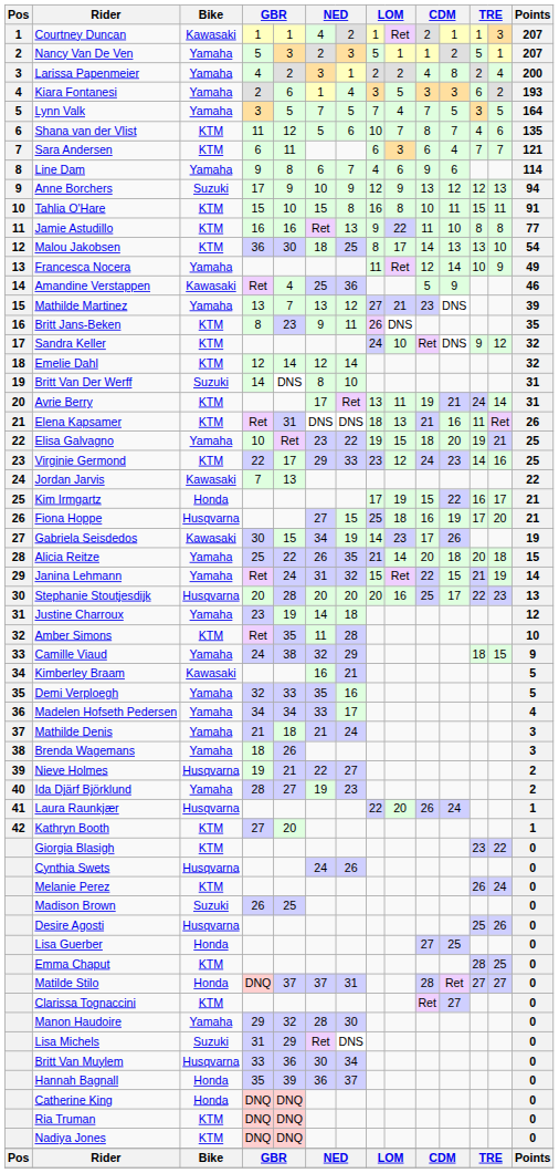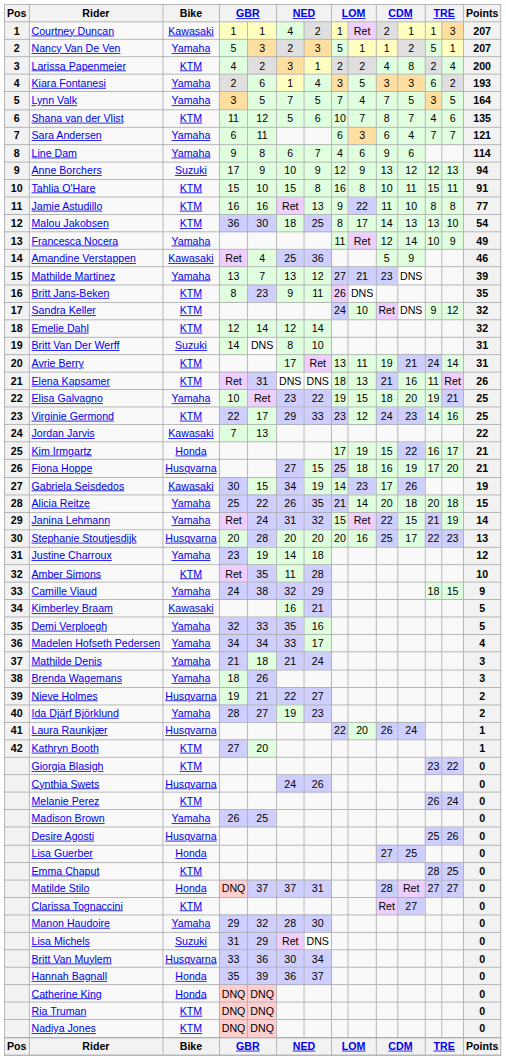Larissa Papenmeier | Bike: Yamaha -> KTM
Sara Andersen | Bike: KTM -> Yamaha
Madison Brown | Bike: Suzuki -> Yamaha
